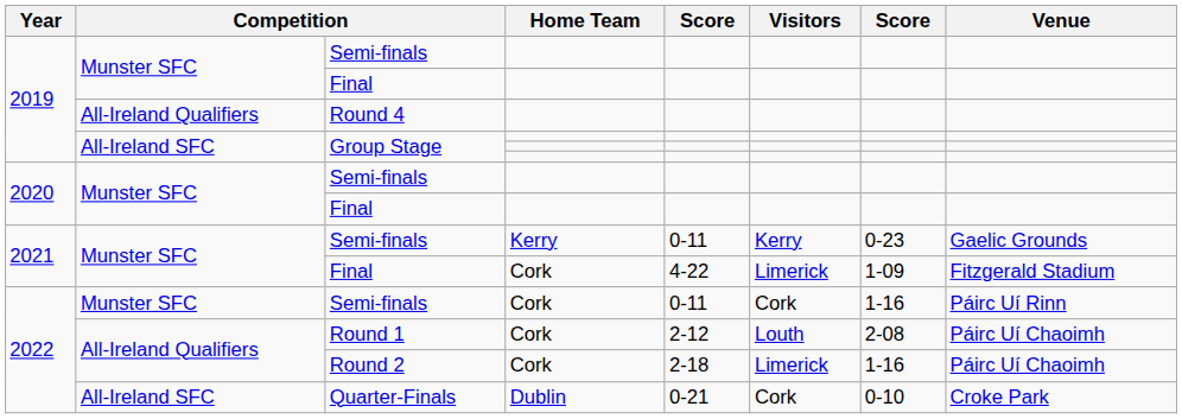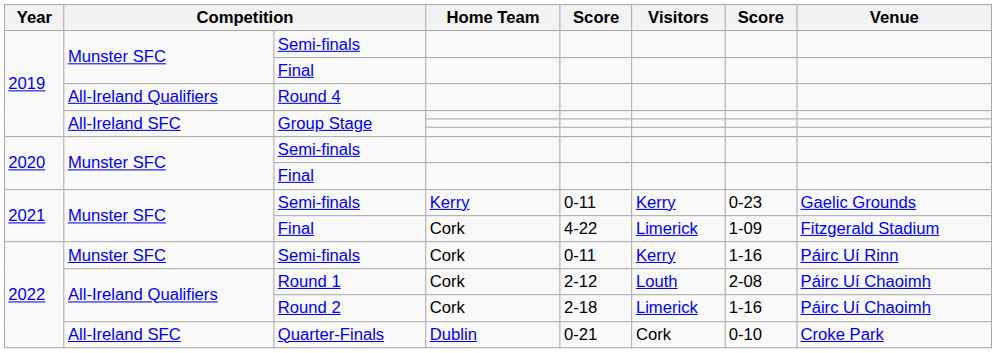2022 / Semi-finals | Visitors: Cork -> Kerry
